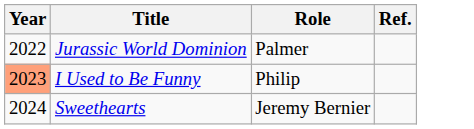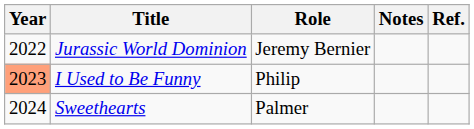+ column: Notes
Jurassic World Dominion | Role: Palmer -> Jeremy Bernier
Sweethearts | Role: Jeremy Bernier -> Palmer
